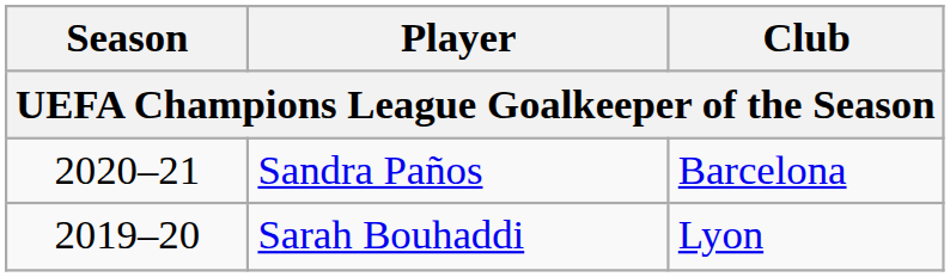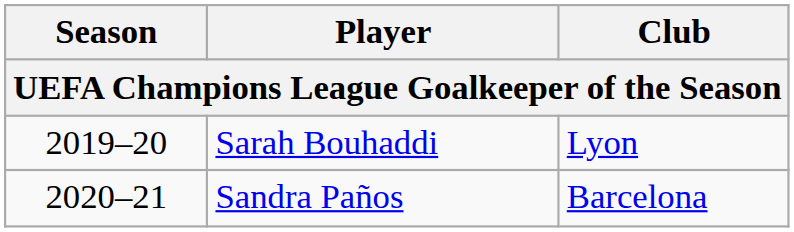rows swapped: Sarah Bouhaddi <-> Sandra Paños
